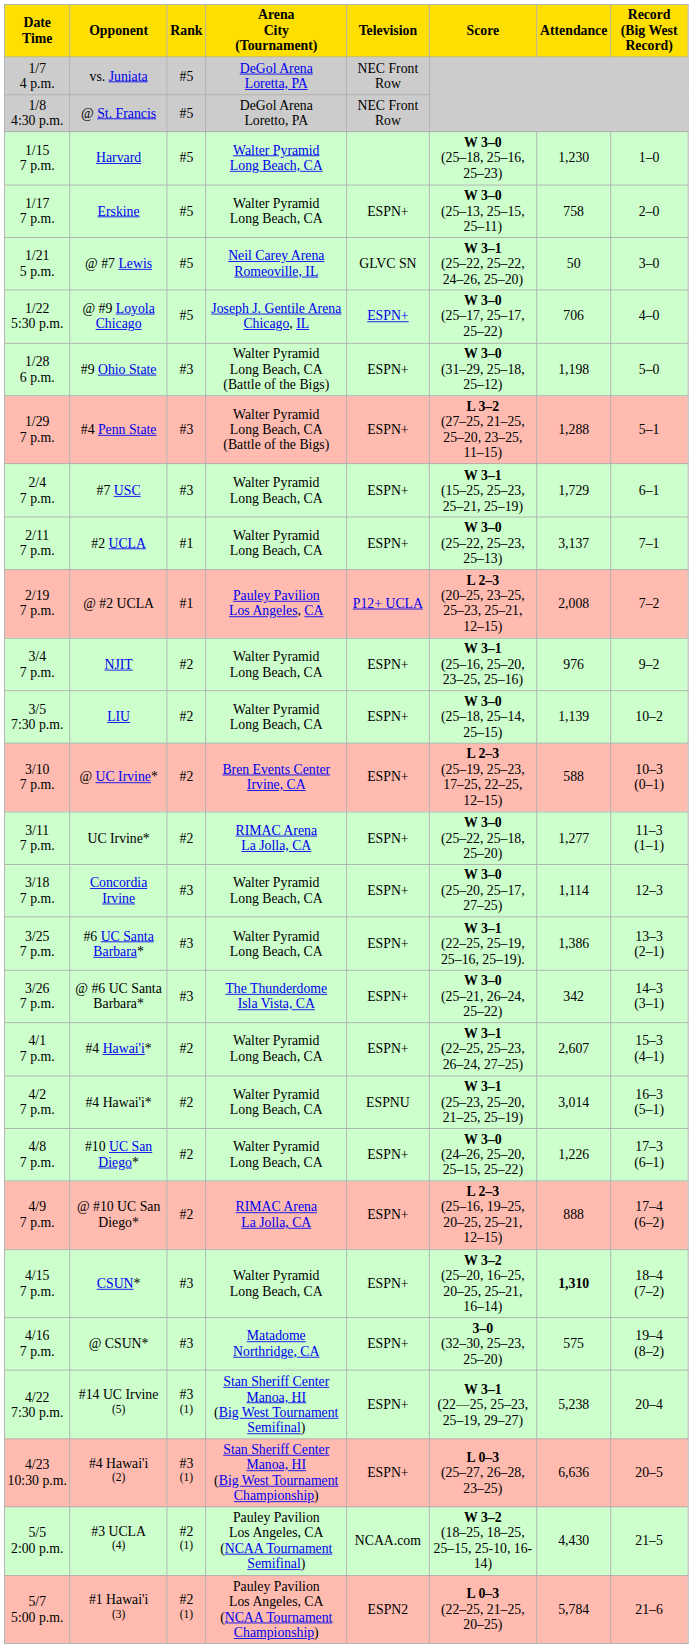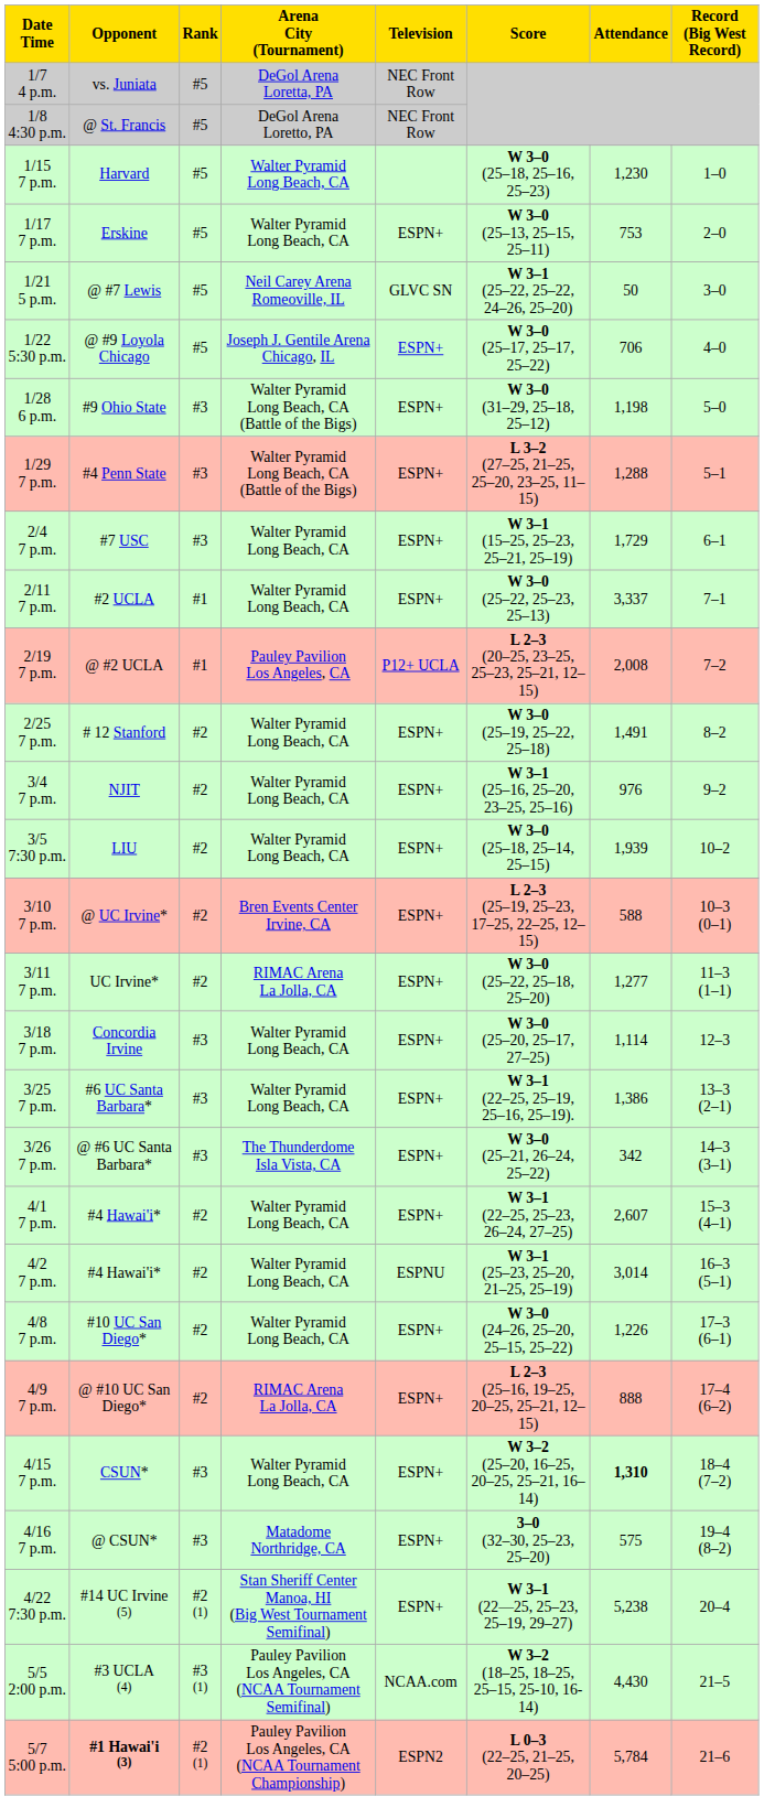1/17 7 p.m. | Attendance: 758 -> 753
2/11 7 p.m. | Attendance: 3,137 -> 3,337
+ row: 2/25 7 p.m. | # 12 Stanford | #2 | Walter Pyramid Long Beach, CA | ESPN+ | W 3–0 (25–19, 25–22, 25–18) | 1,491 | 8–2
3/5 7:30 p.m. | Attendance: 1,139 -> 1,939
4/22 7:30 p.m. | Rank: #3 (1) -> #2 (1)
- row: 4/23 10:30 p.m. | #4 Hawai'i (2) | #3 (1) | Stan Sheriff Center Manoa, HI (Big West Tournament Championship) | ESPN+ | L 0–3 (25–27, 26–28, 23–25) | 6,636 | 20–5
5/5 2:00 p.m. | Rank: #2 (1) -> #3 (1)
5/7 5:00 p.m. | Opponent: normal -> bold
